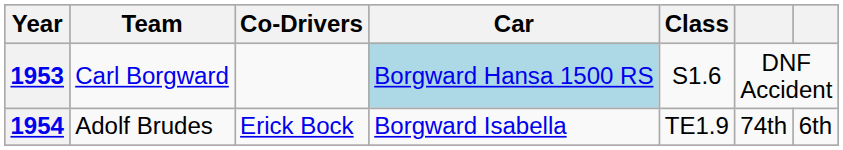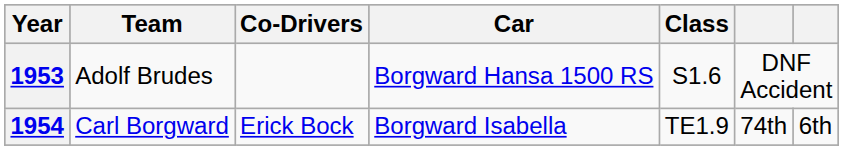1953 | Team: Carl Borgward -> Adolf Brudes
1953 | Car: lightblue background -> no background
1954 | Team: Adolf Brudes -> Carl Borgward
